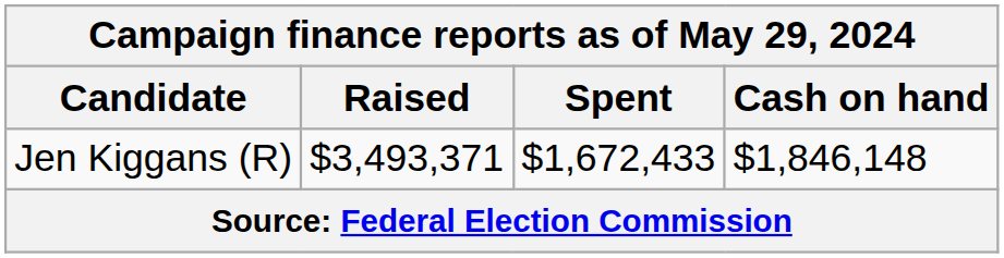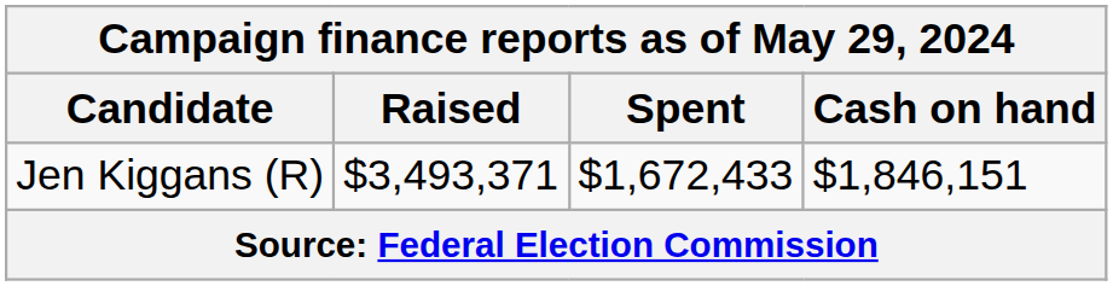Jen Kiggans (R) | Cash on hand: $1,846,148 -> $1,846,151
